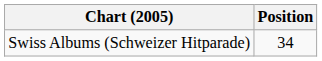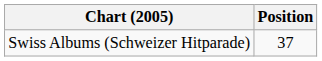Swiss Albums (Schweizer Hitparade) | Position: 34 -> 37
